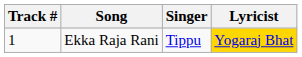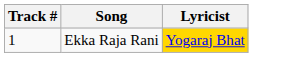- column: Singer | Tippu
